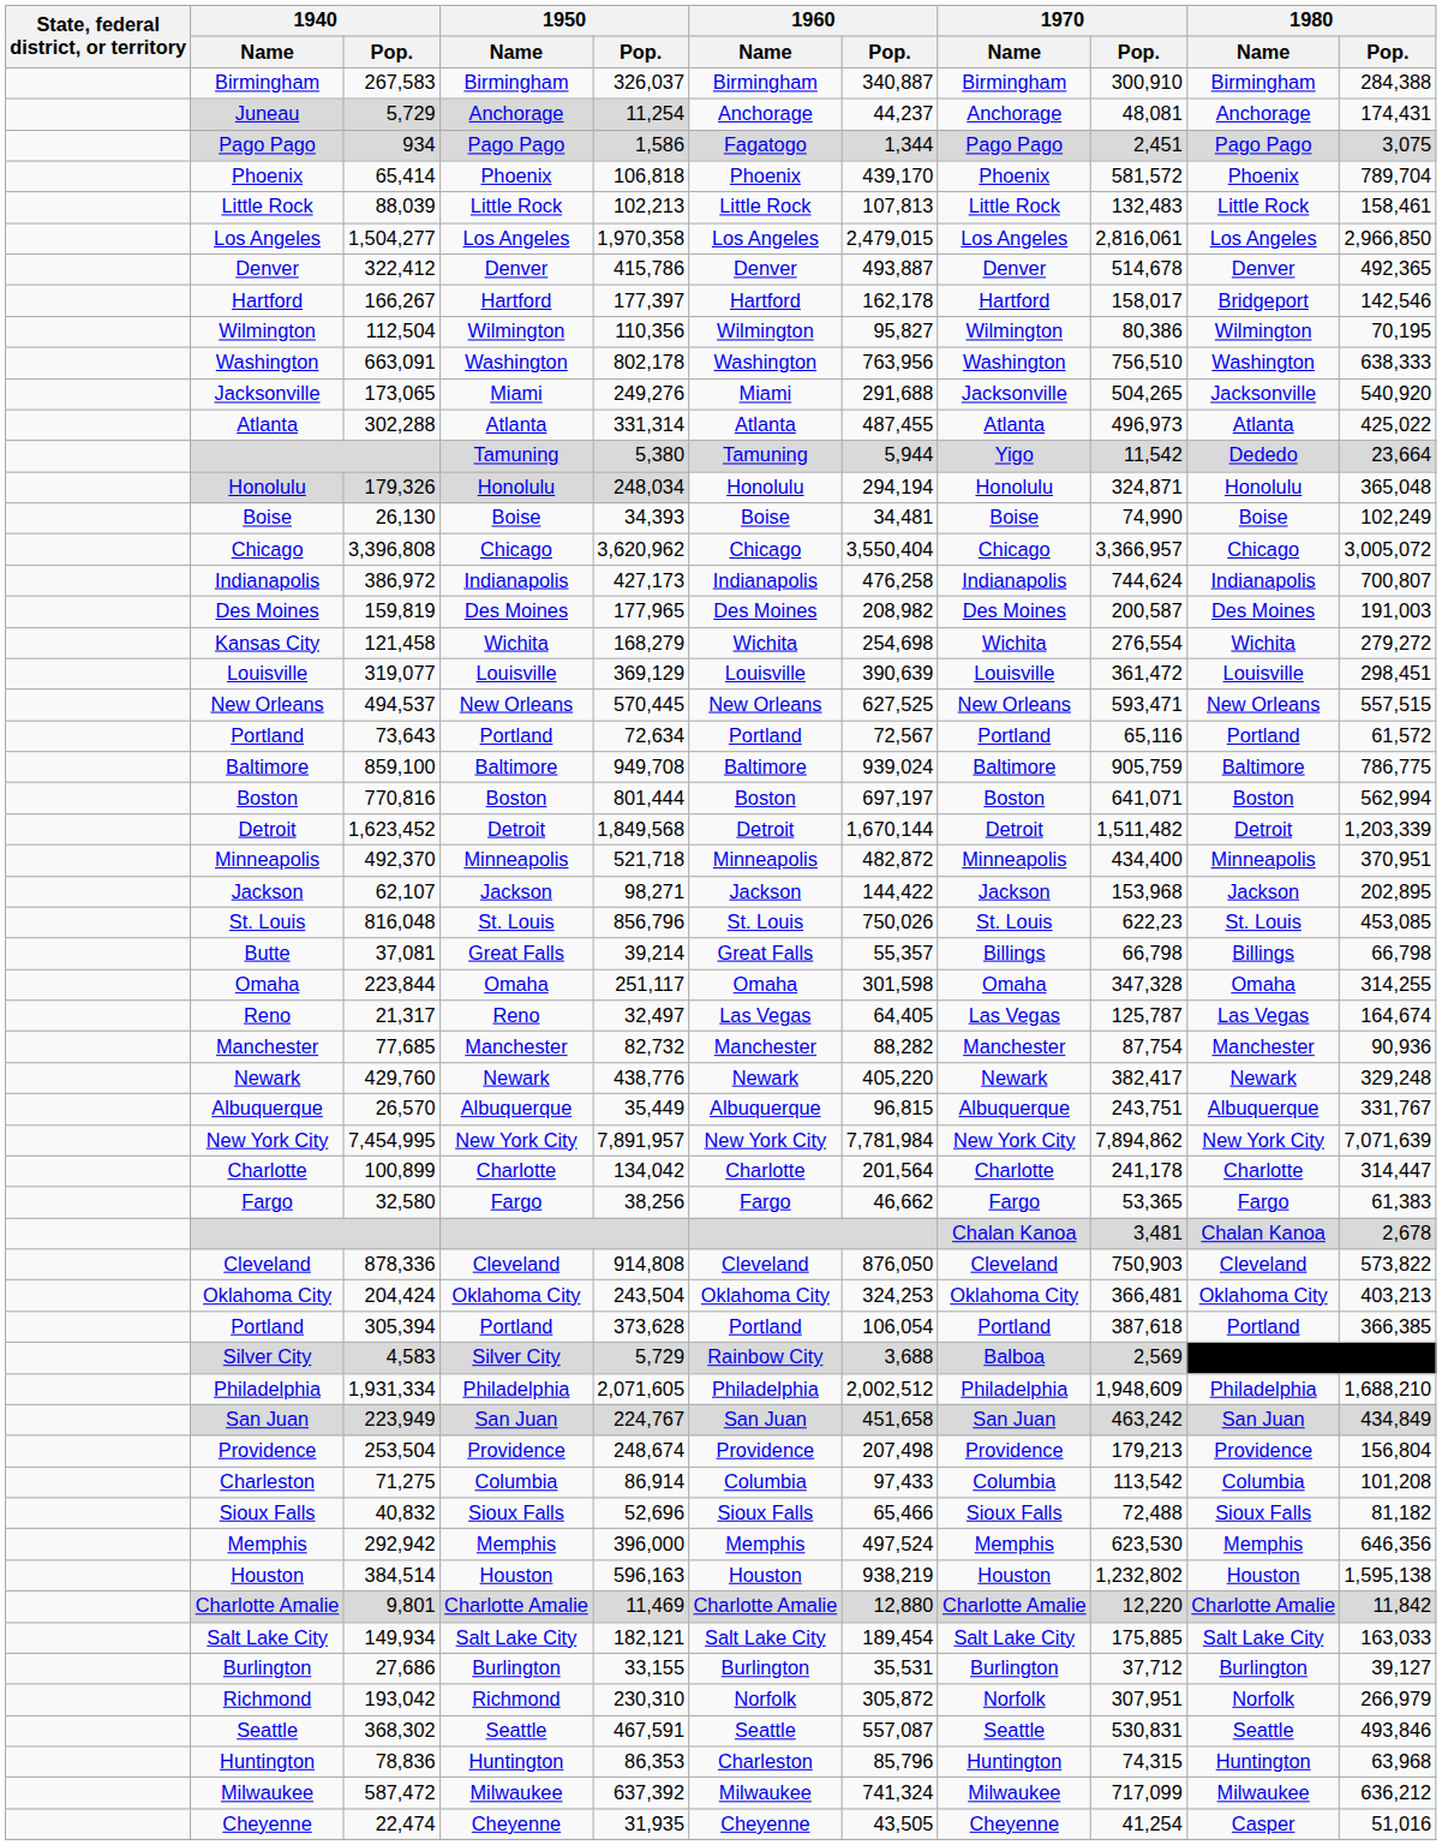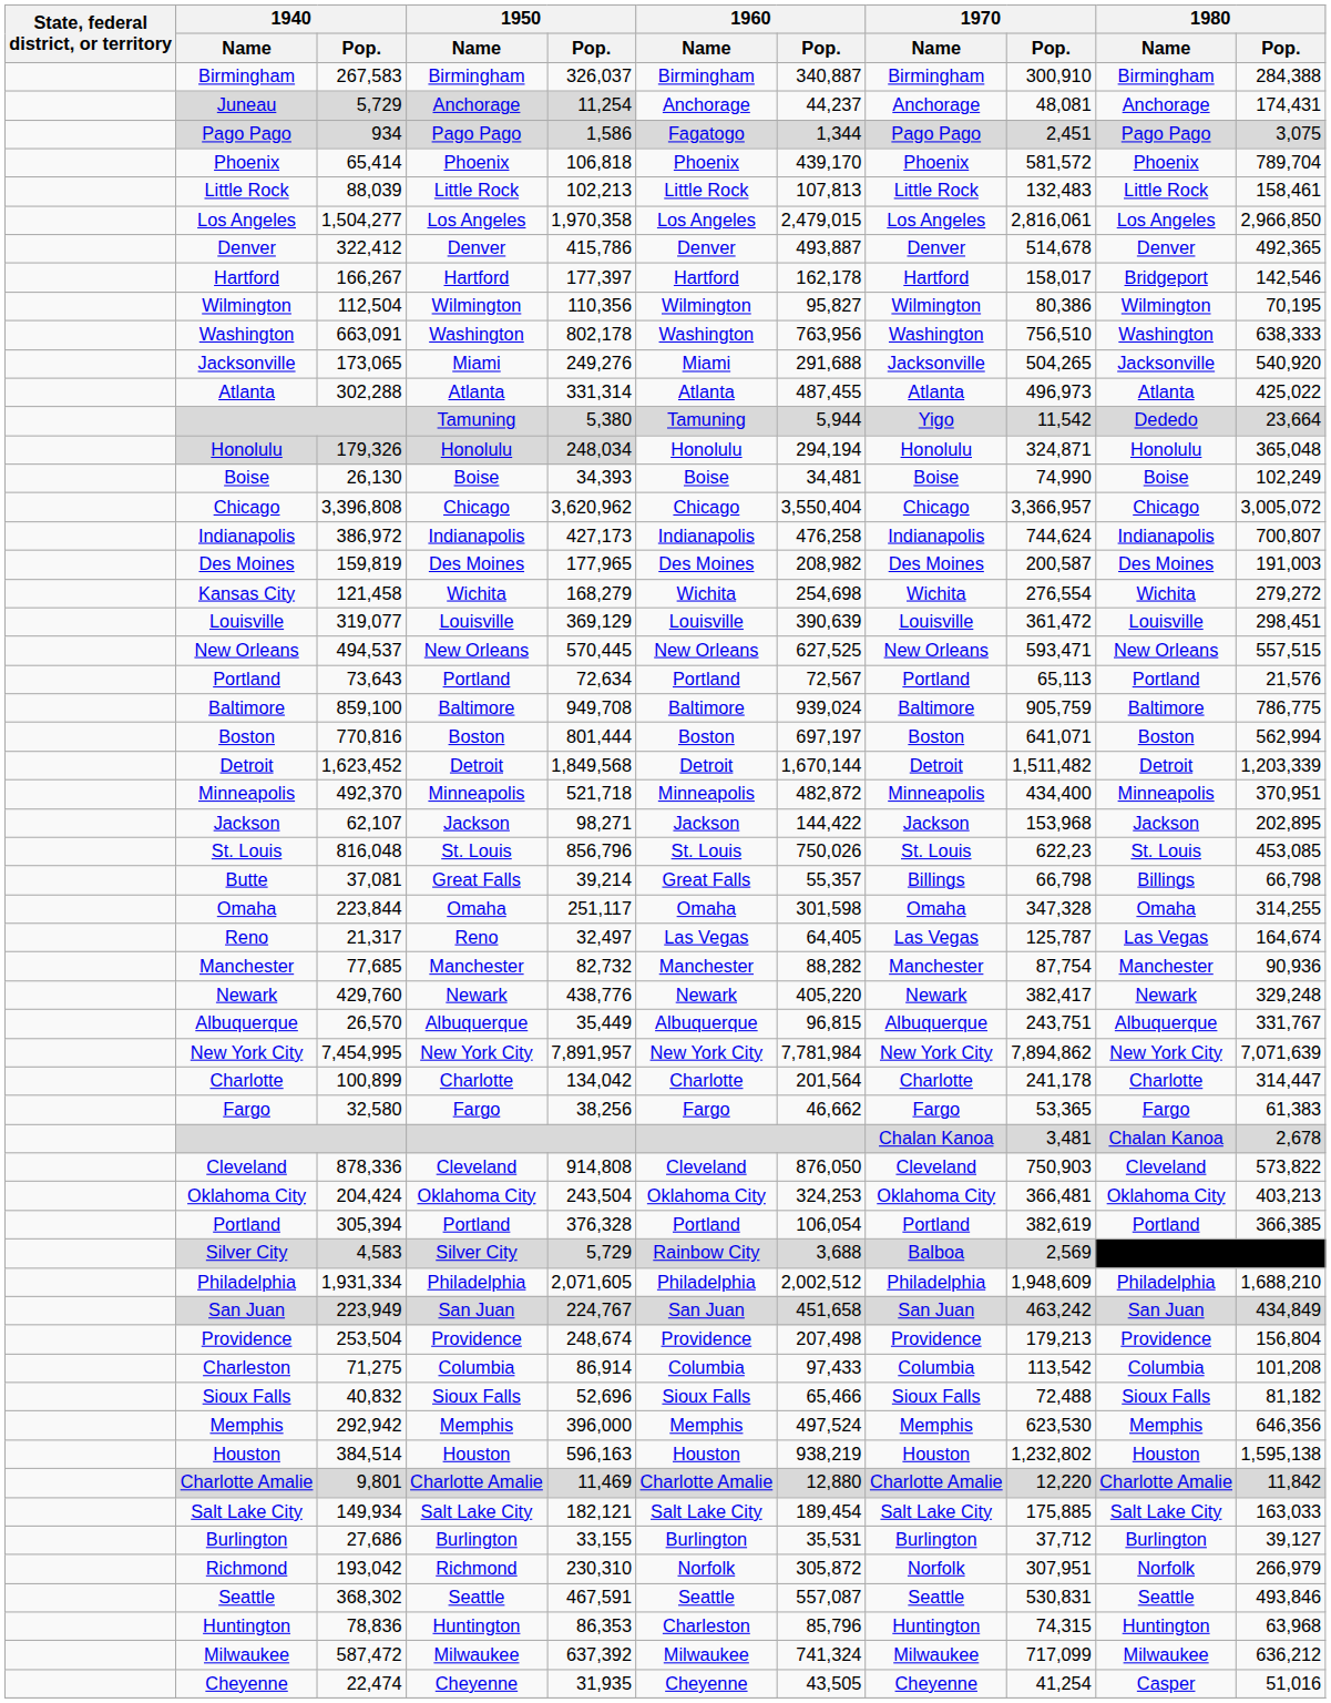73,643 / Portland | 1970 / Pop.: 65,116 -> 65,113
73,643 / Portland | 1980 / Pop.: 61,572 -> 21,576
305,394 / Portland | 1950 / Pop.: 373,628 -> 376,328
305,394 / Portland | 1970 / Pop.: 387,618 -> 382,619
